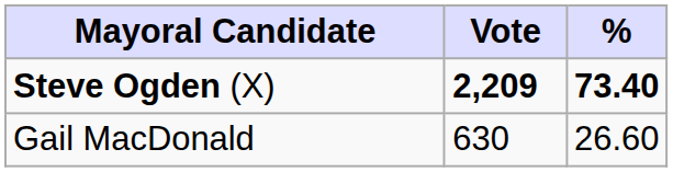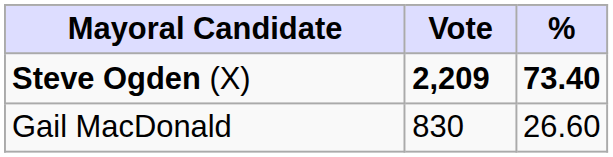Gail MacDonald | Vote: 630 -> 830
